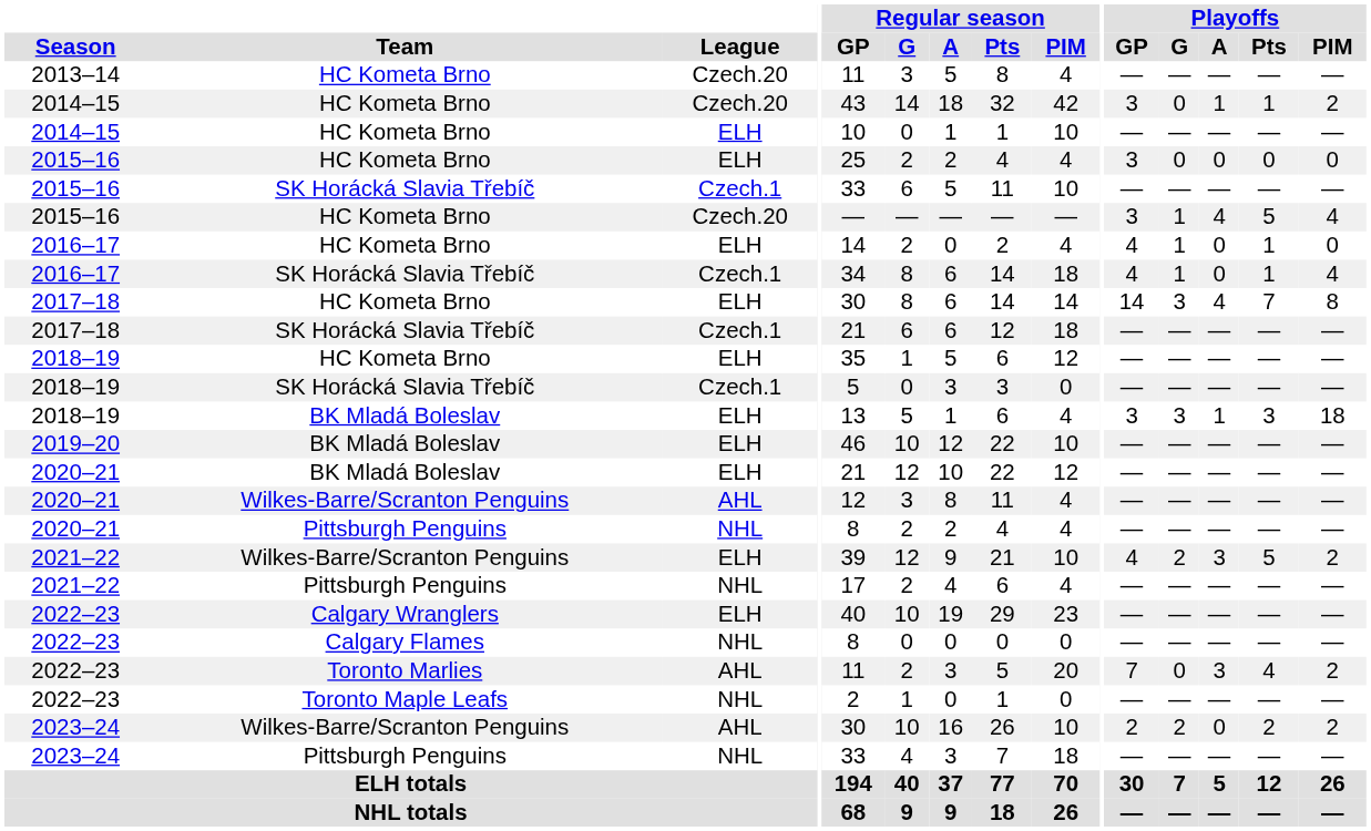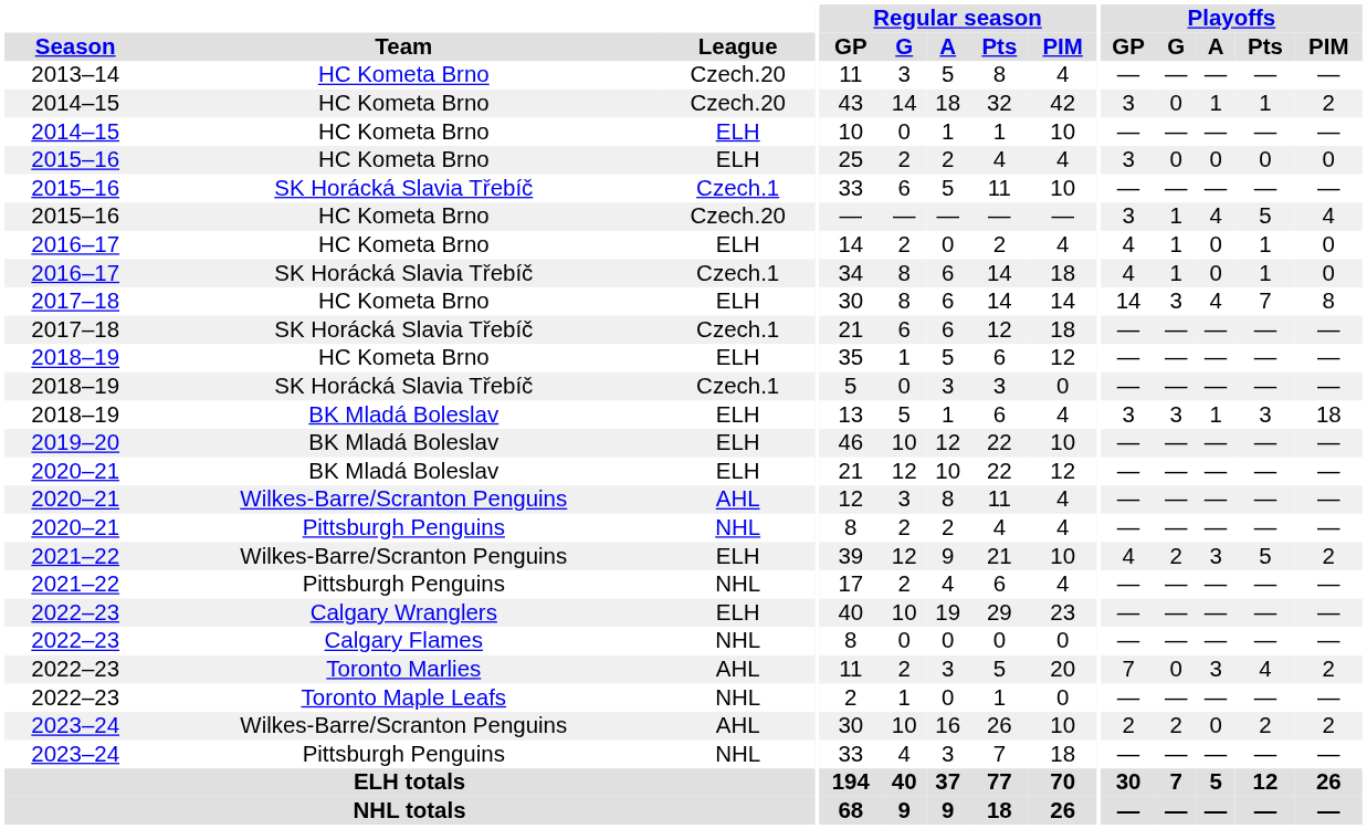2016–17 / SK Horácká Slavia Třebíč | Playoffs / PIM: 4 -> 0
